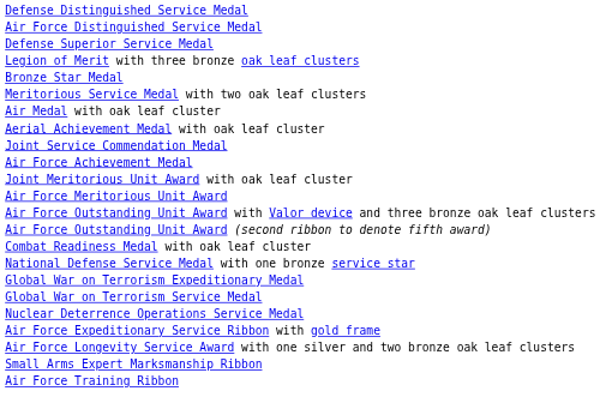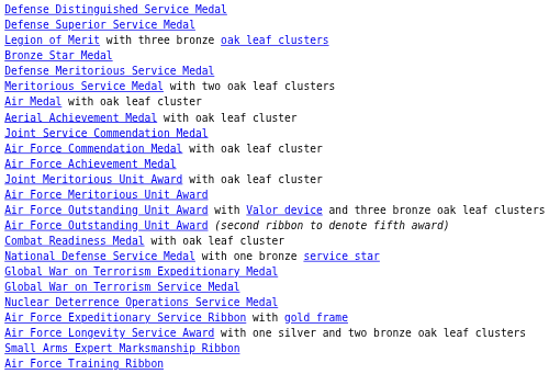- row: Air Force Distinguished Service Medal
+ row: Defense Meritorious Service Medal
+ row: Air Force Commendation Medal with oak leaf cluster
